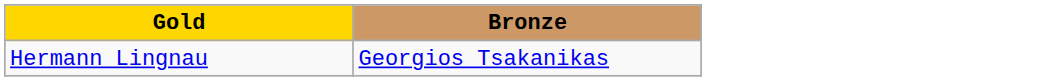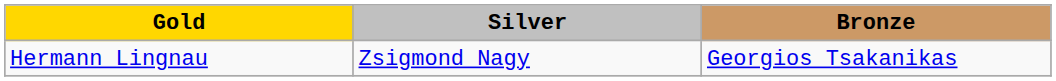+ column: Silver | Zsigmond Nagy
